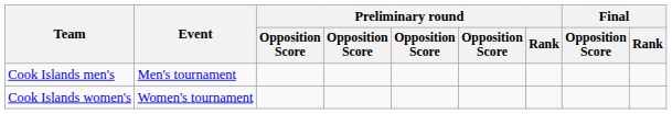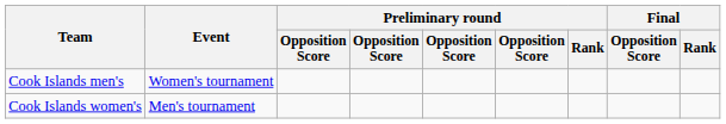Cook Islands men's | Event: Men's tournament -> Women's tournament
Cook Islands women's | Event: Women's tournament -> Men's tournament
